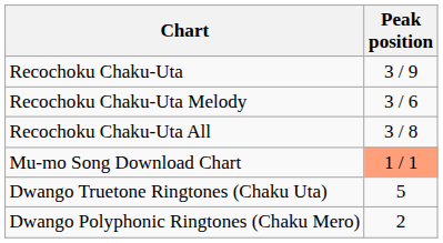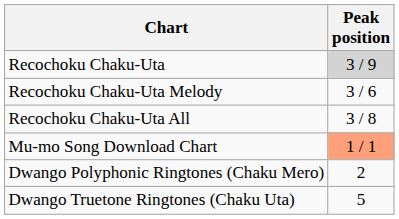Recochoku Chaku-Uta | Peak position: no background -> lightgrey background
rows swapped: Dwango Truetone Ringtones (Chaku Uta) <-> Dwango Polyphonic Ringtones (Chaku Mero)
